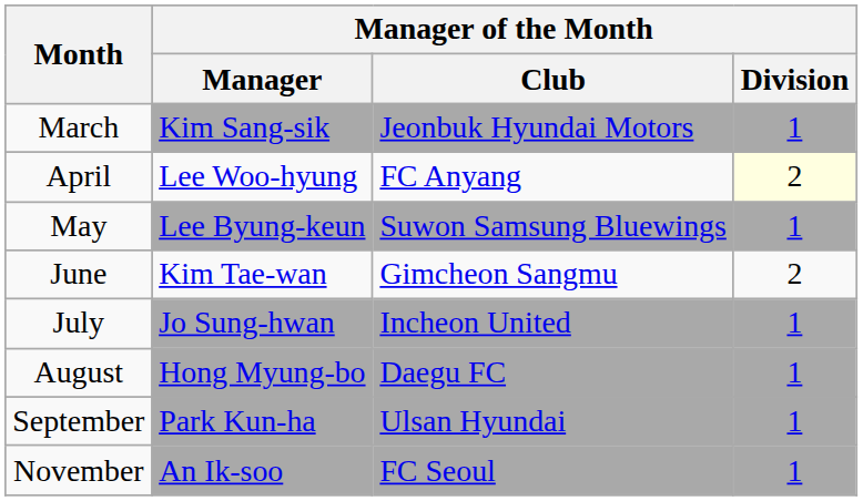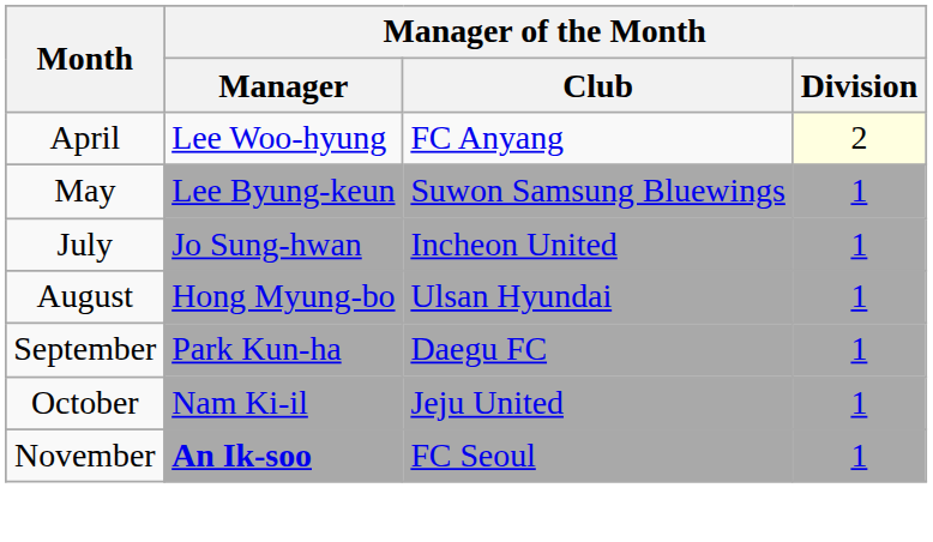- row: March | Kim Sang-sik | Jeonbuk Hyundai Motors | 1
- row: June | Kim Tae-wan | Gimcheon Sangmu | 2
August | Manager of the Month / Club: Daegu FC -> Ulsan Hyundai
September | Manager of the Month / Club: Ulsan Hyundai -> Daegu FC
+ row: October | Nam Ki-il | Jeju United | 1
November | Manager of the Month / Manager: normal -> bold
